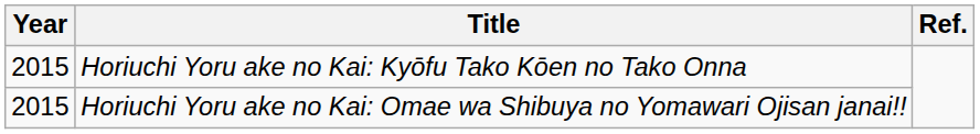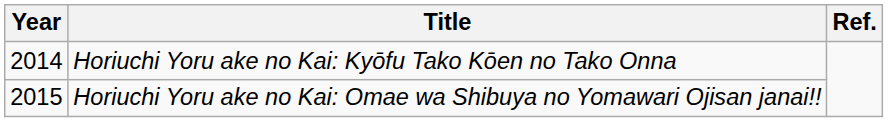Horiuchi Yoru ake no Kai: Kyōfu Tako Kōen no Tako Onna | Year: 2015 -> 2014
